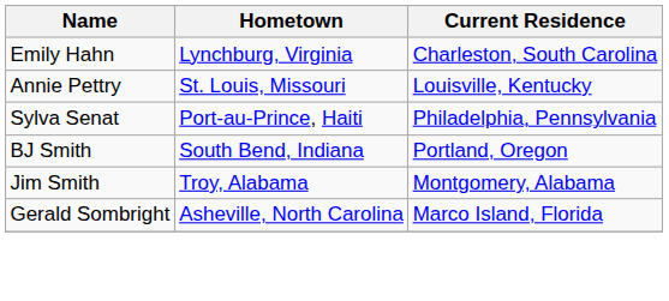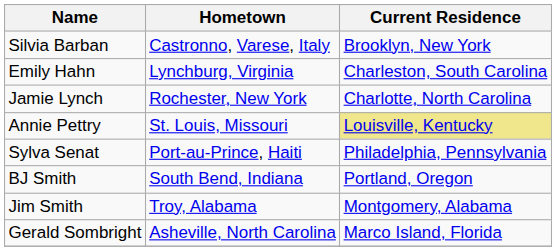+ row: Silvia Barban | Castronno, Varese, Italy | Brooklyn, New York
+ row: Jamie Lynch | Rochester, New York | Charlotte, North Carolina
Annie Pettry | Current Residence: no background -> khaki background
